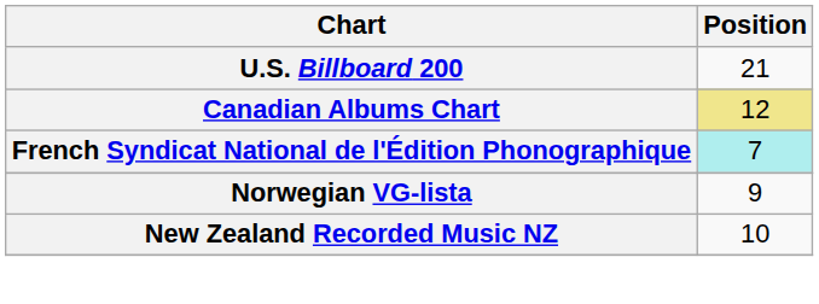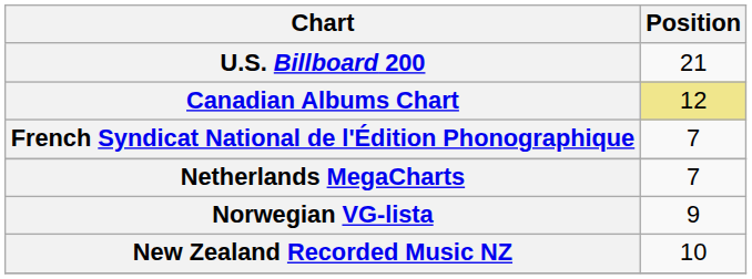French Syndicat National de l'Édition Phonographique | Position: paleturquoise background -> no background
+ row: Netherlands MegaCharts | 7
